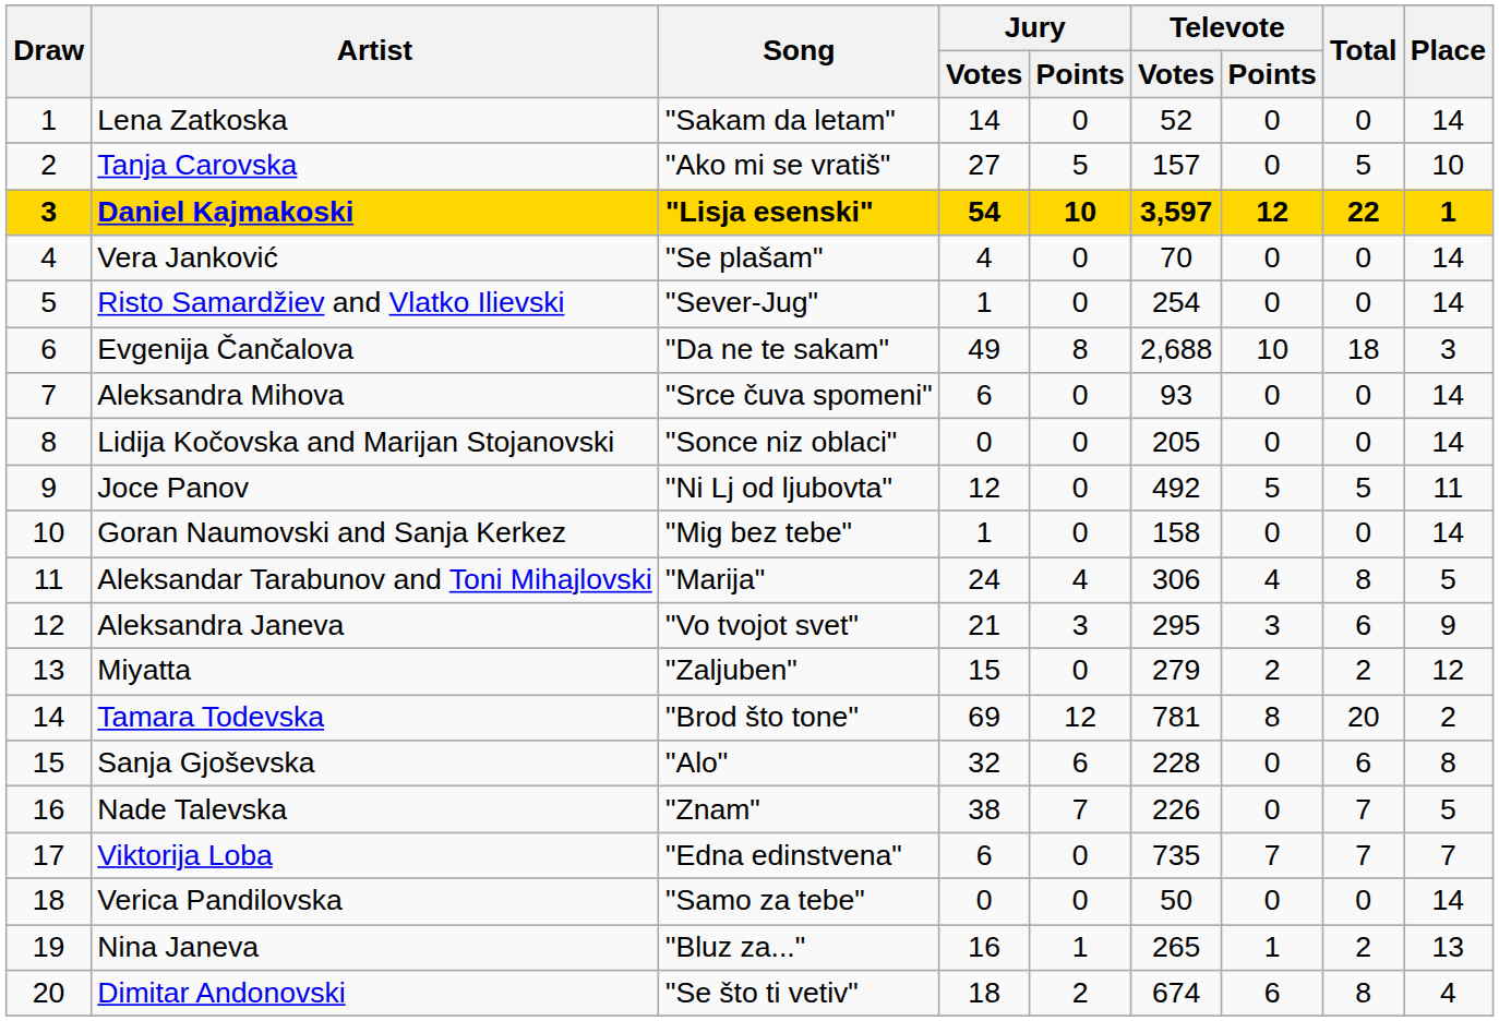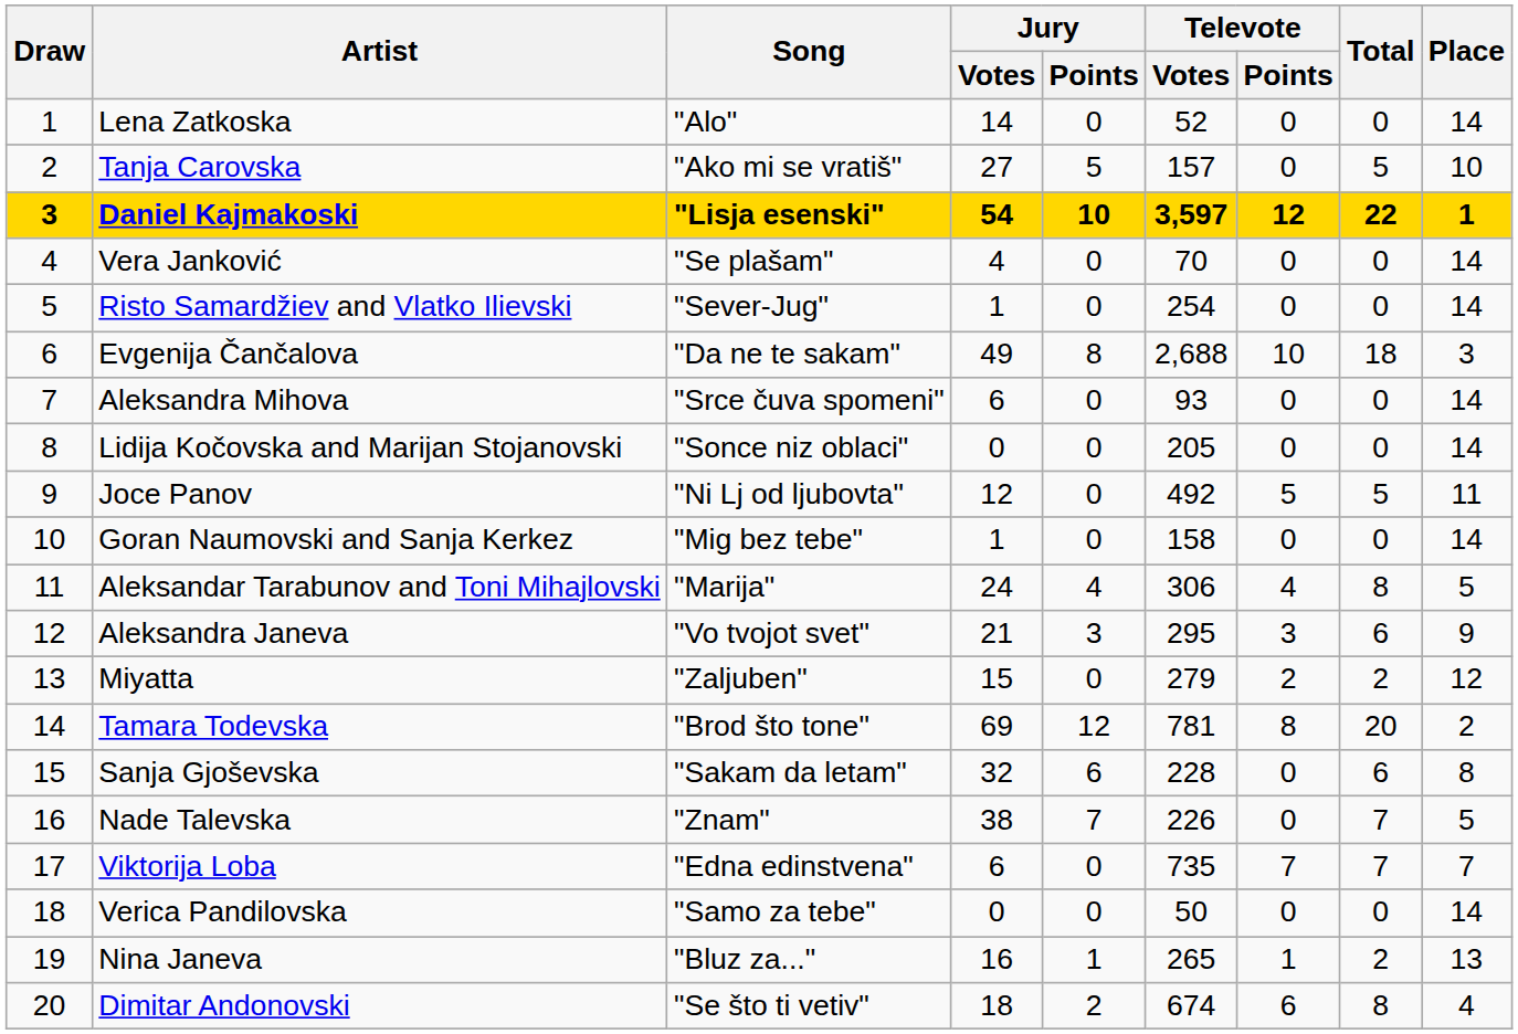Lena Zatkoska | Song: "Sakam da letam" -> "Alo"
Sanja Gjoševska | Song: "Alo" -> "Sakam da letam"
